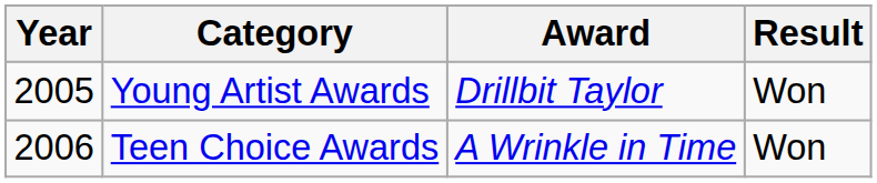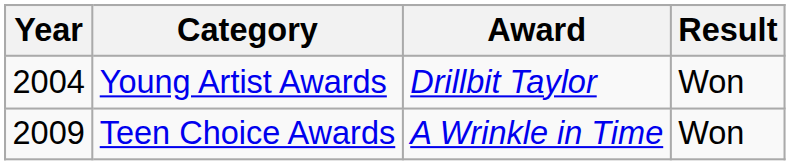Young Artist Awards | Year: 2005 -> 2004
Teen Choice Awards | Year: 2006 -> 2009
